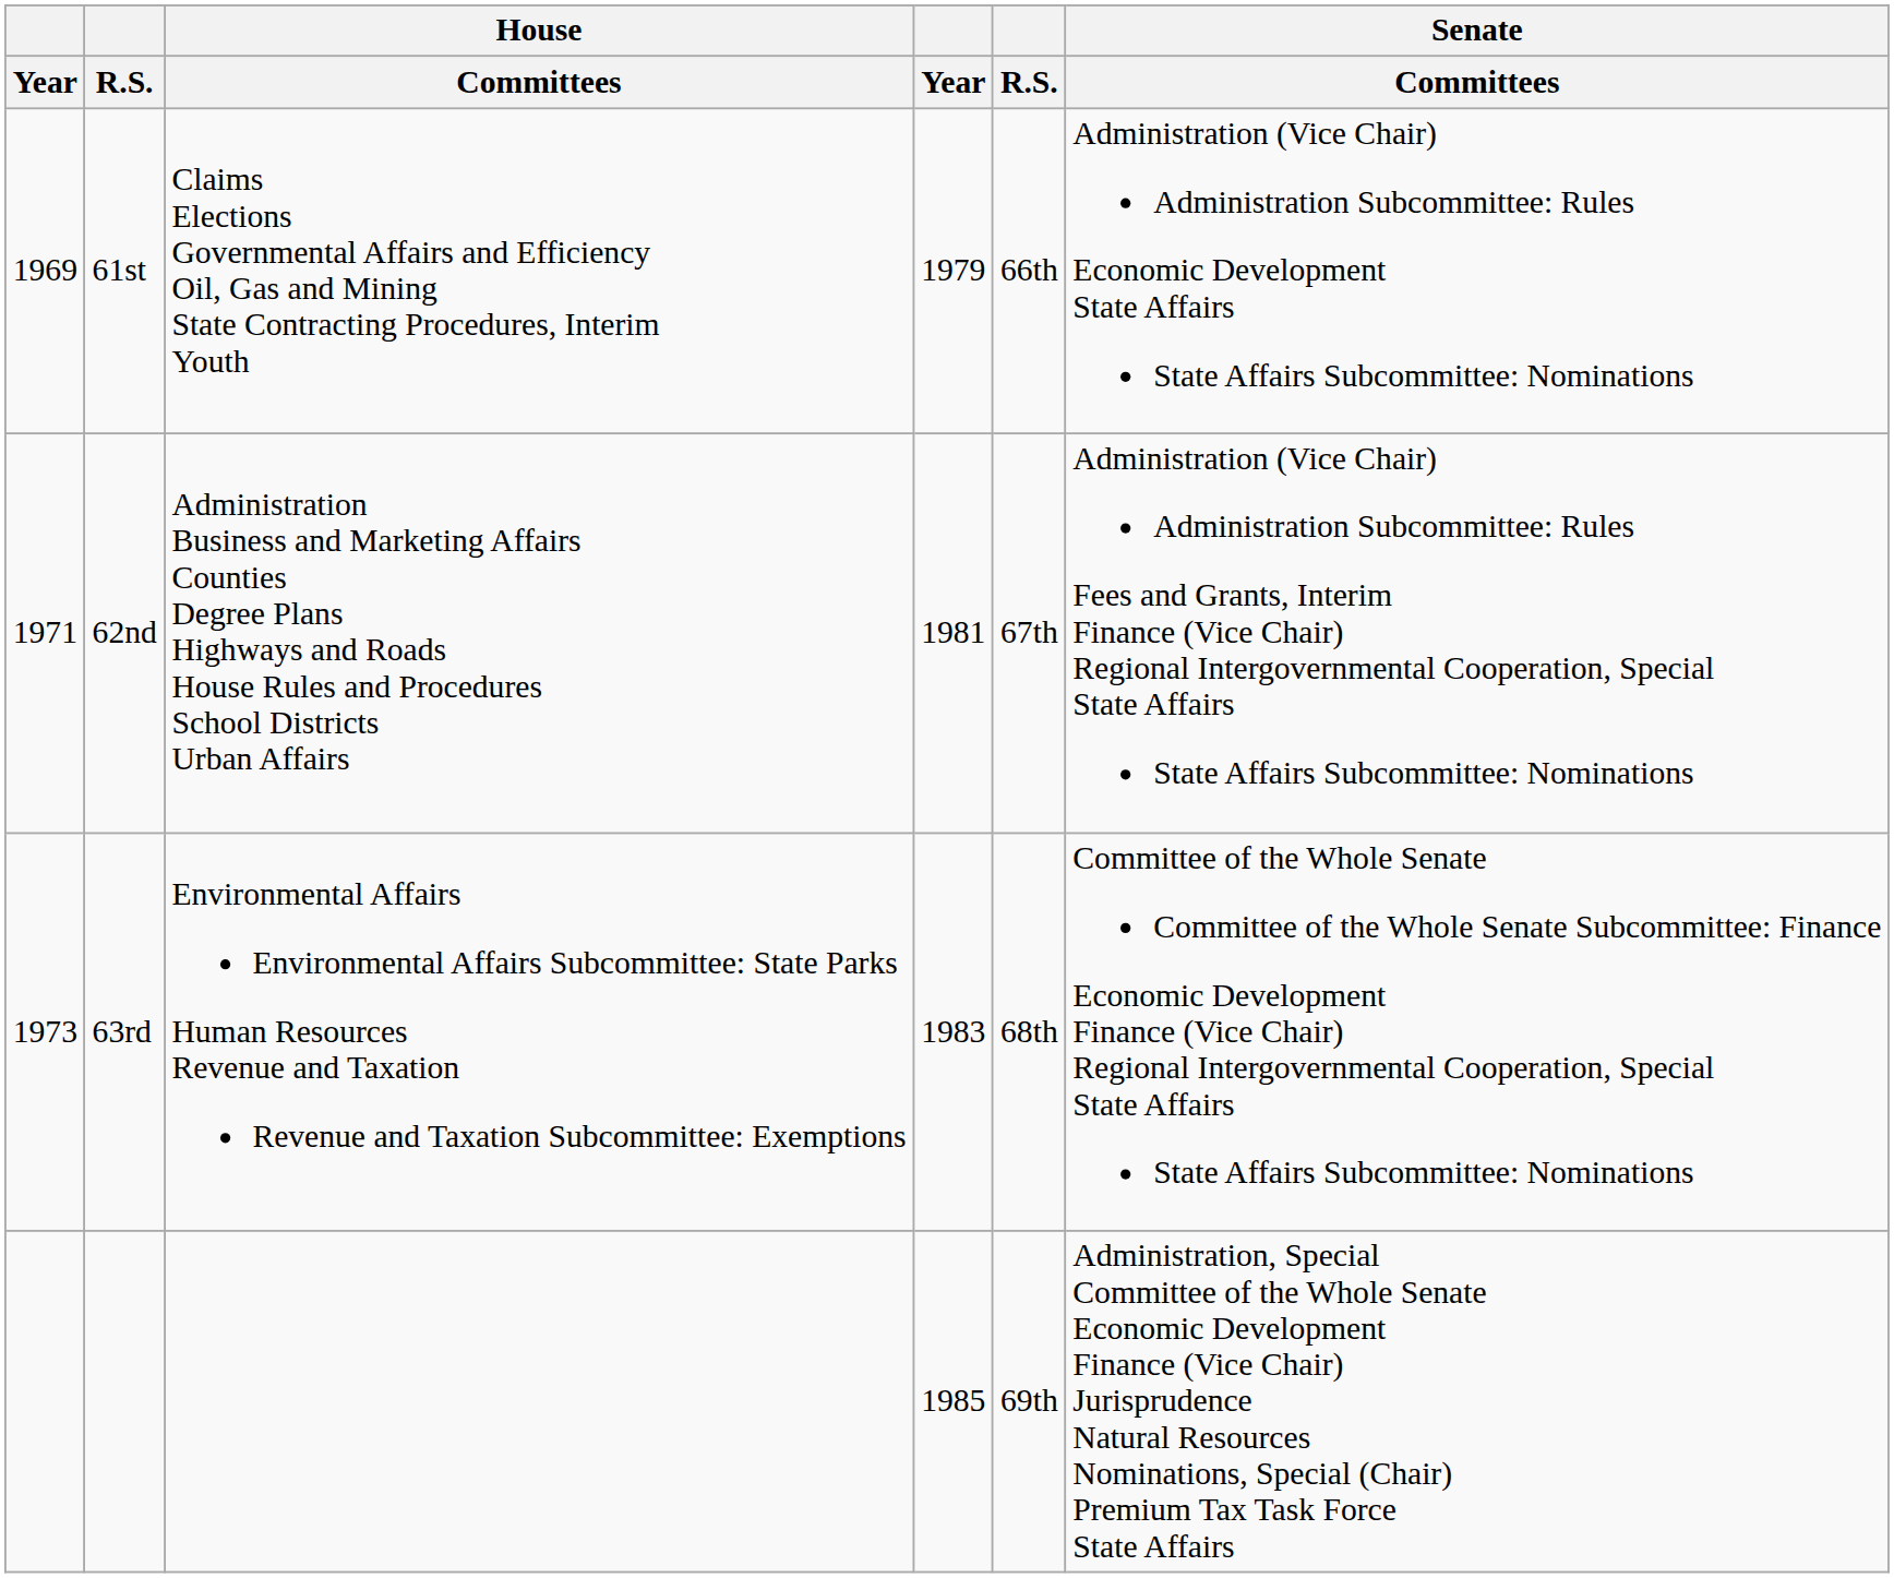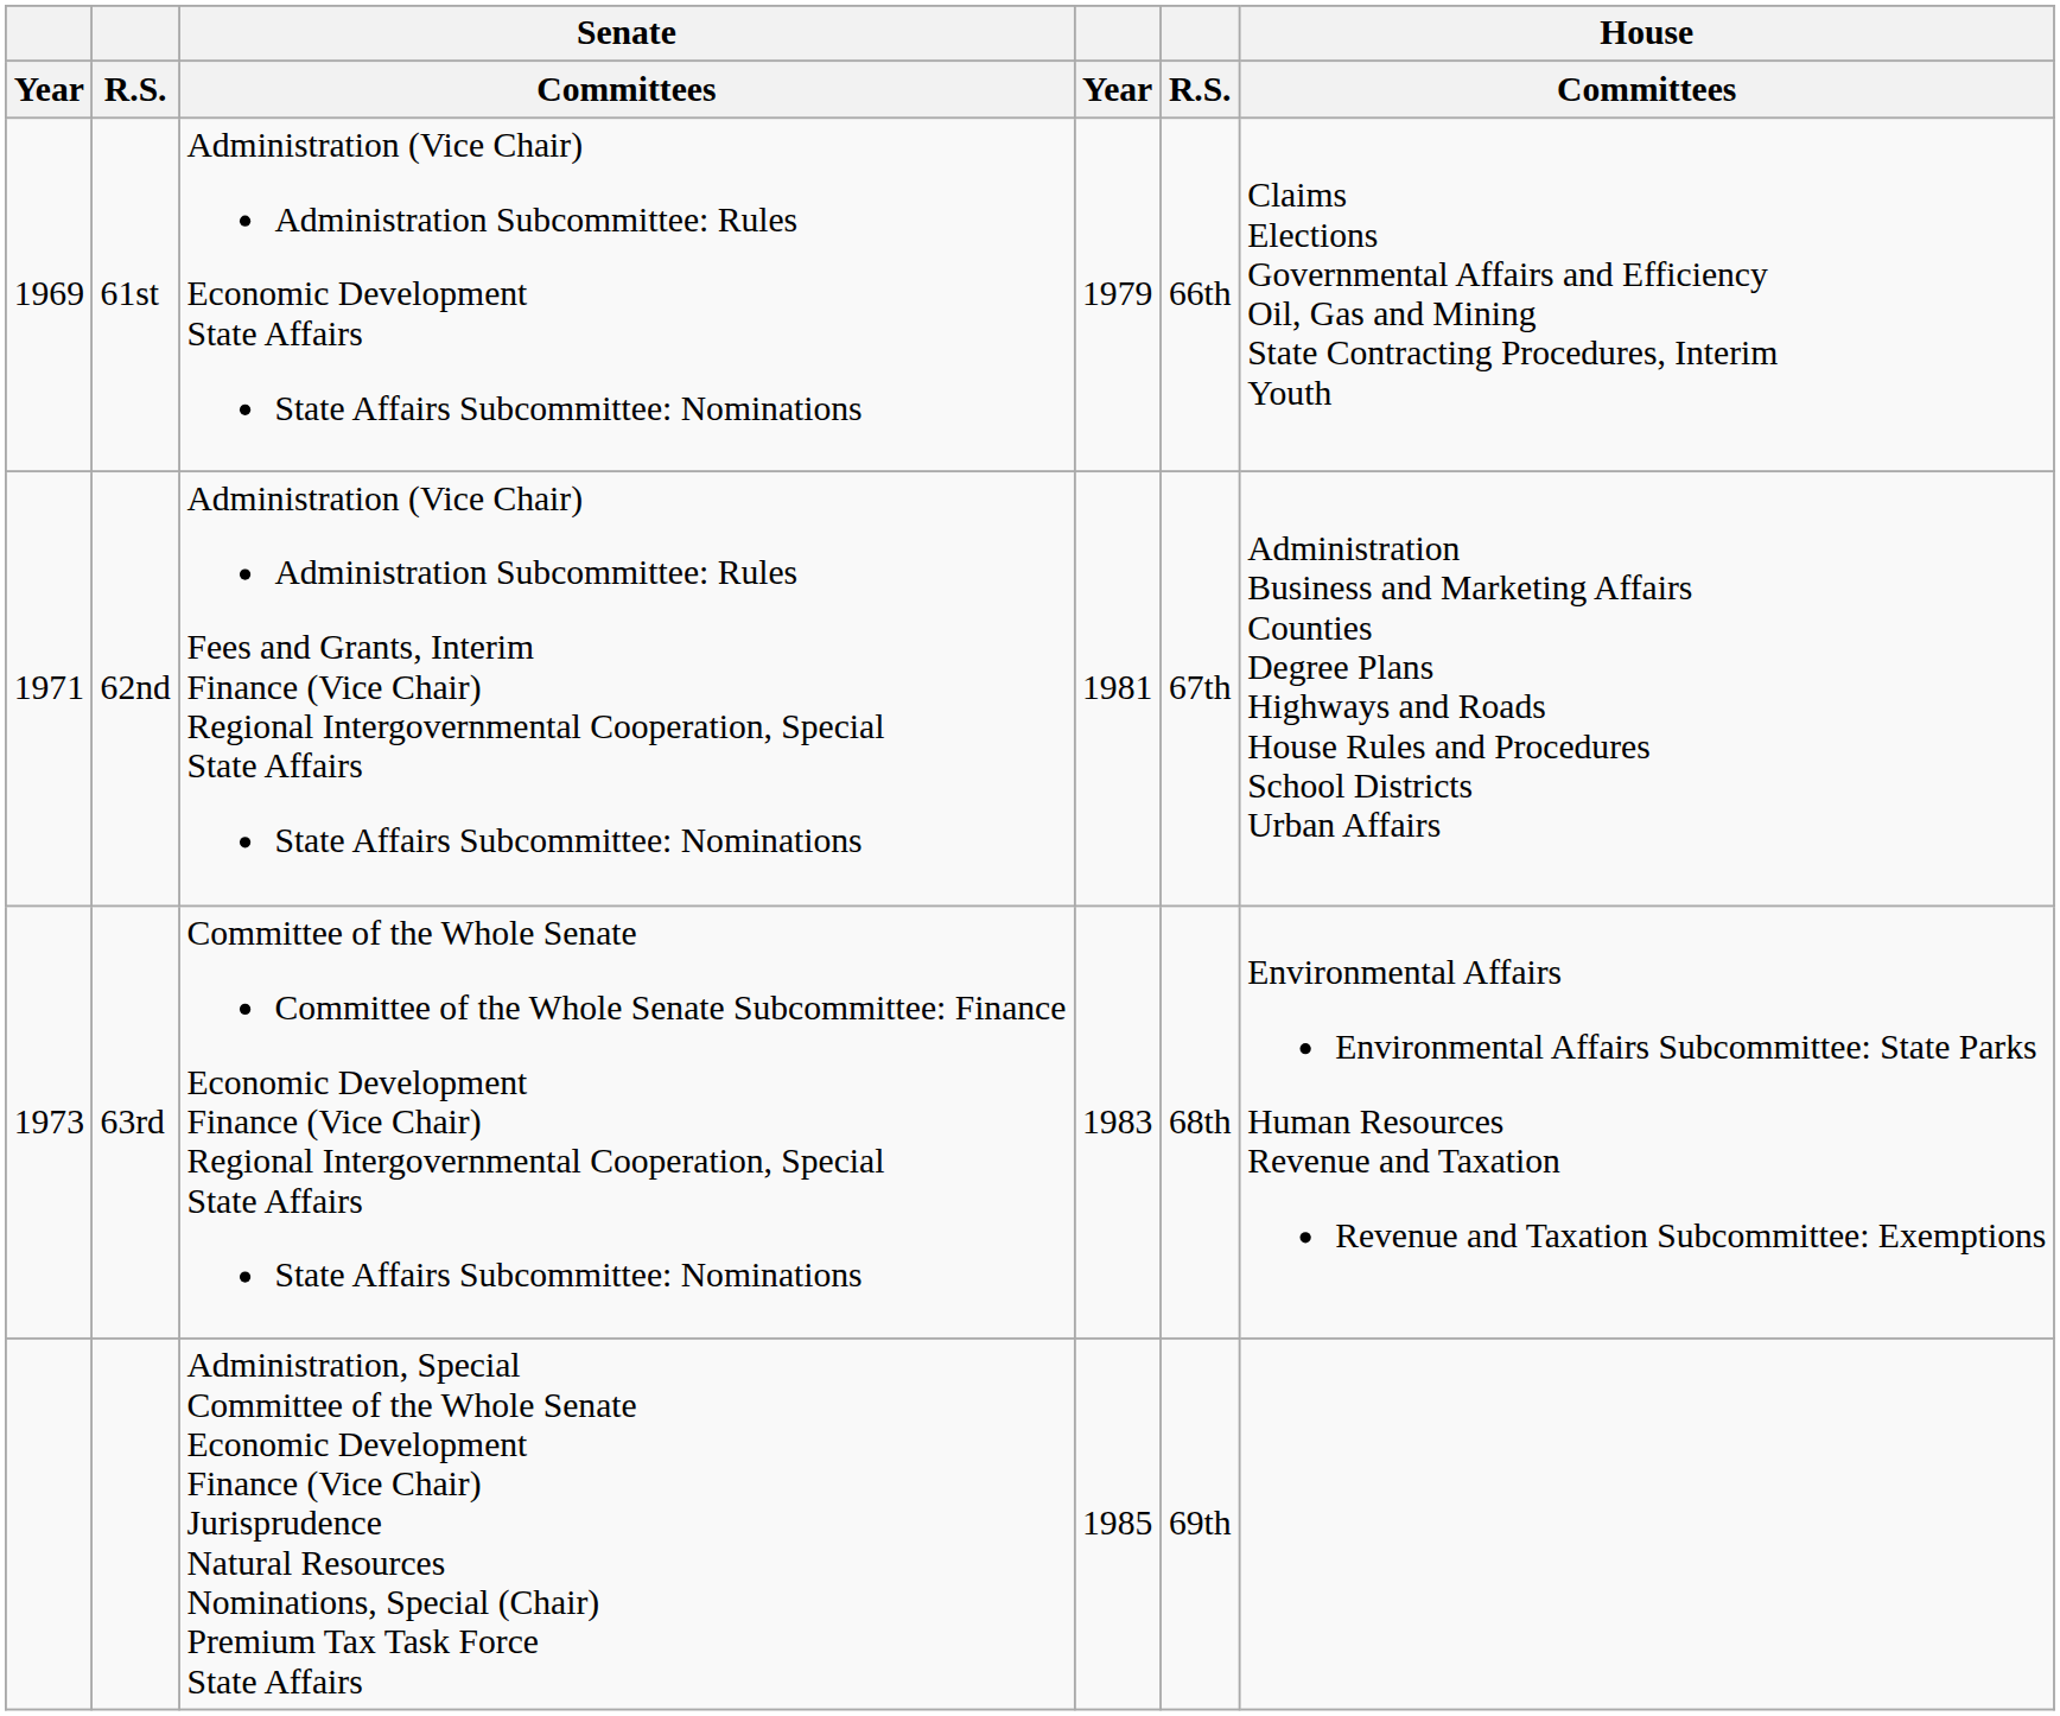columns swapped: House / Committees <-> Senate / Committees
